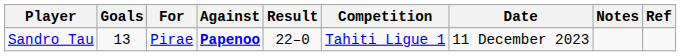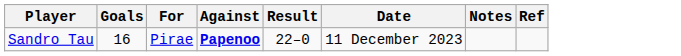- column: Competition | Tahiti Ligue 1
Sandro Tau | Goals: 13 -> 16
